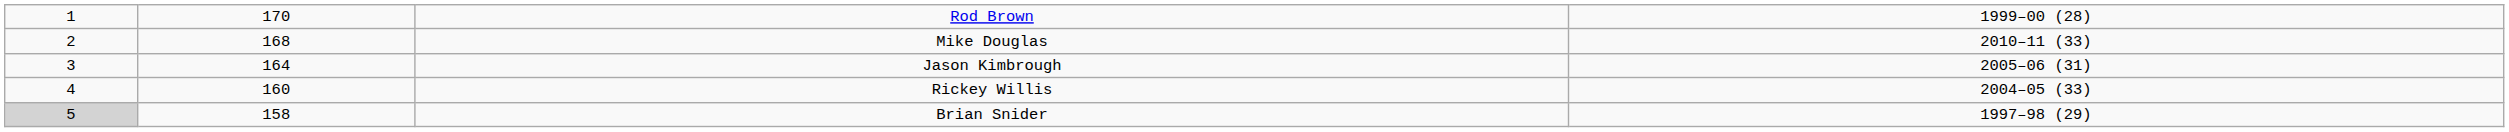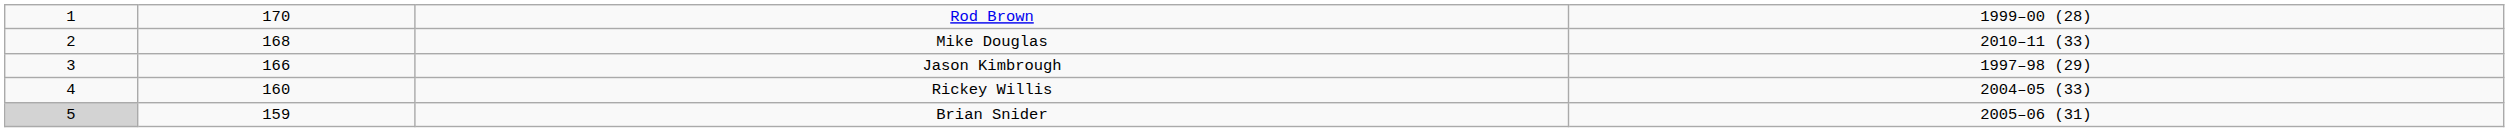Jason Kimbrough | column 2: 164 -> 166
Jason Kimbrough | column 4: 2005–06 (31) -> 1997–98 (29)
Brian Snider | column 2: 158 -> 159
Brian Snider | column 4: 1997–98 (29) -> 2005–06 (31)
